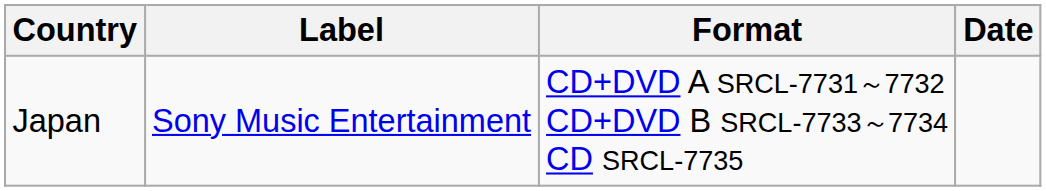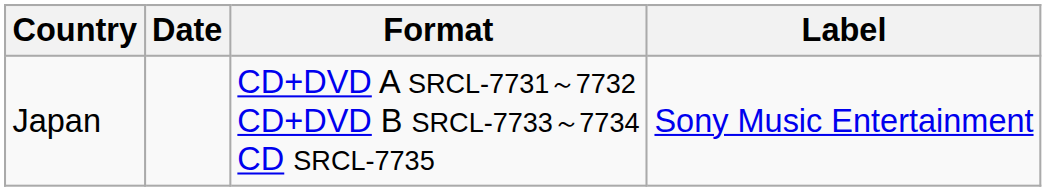columns swapped: Date <-> Label
